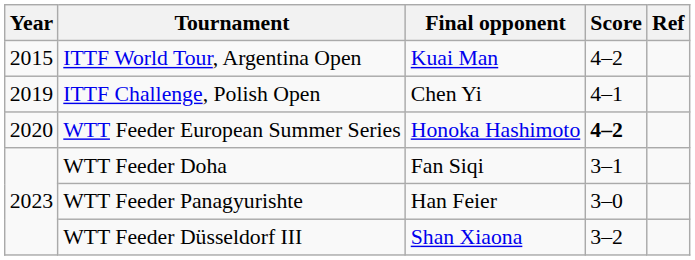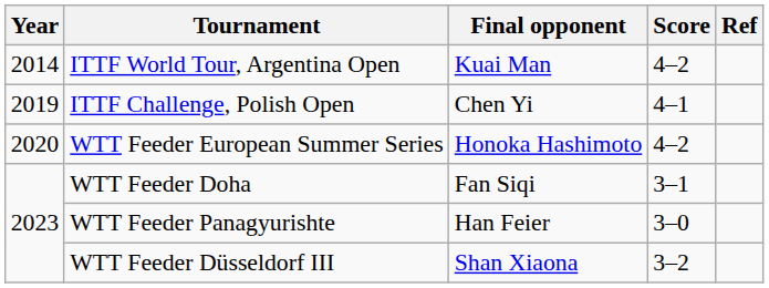ITTF World Tour, Argentina Open | Year: 2015 -> 2014
WTT Feeder European Summer Series | Score: bold -> normal
